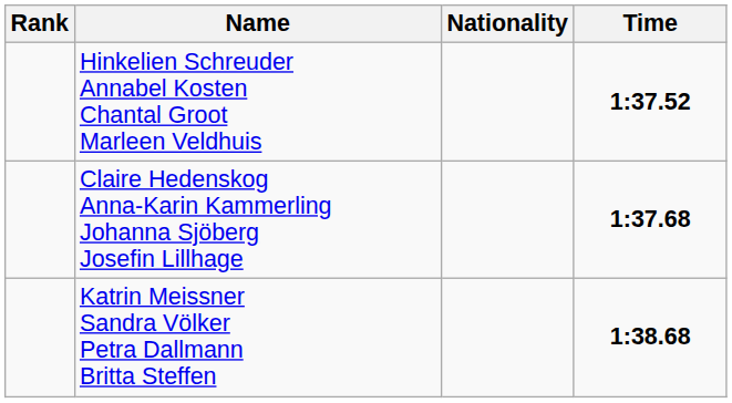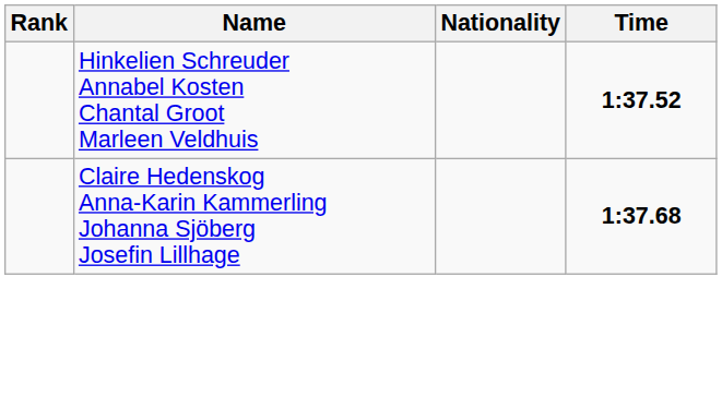- row: Katrin Meissner Sandra Völker Petra Dallmann Britta Steffen | 1:38.68
